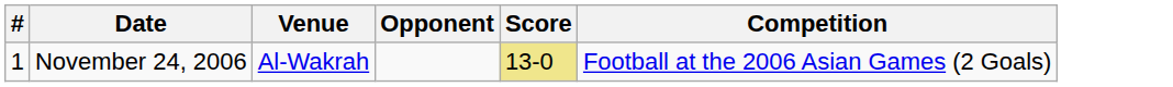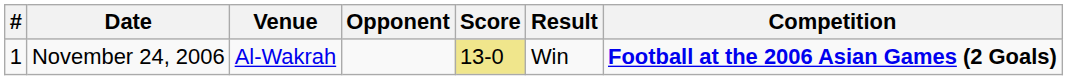+ column: Result | Win
November 24, 2006 | Competition: normal -> bold
